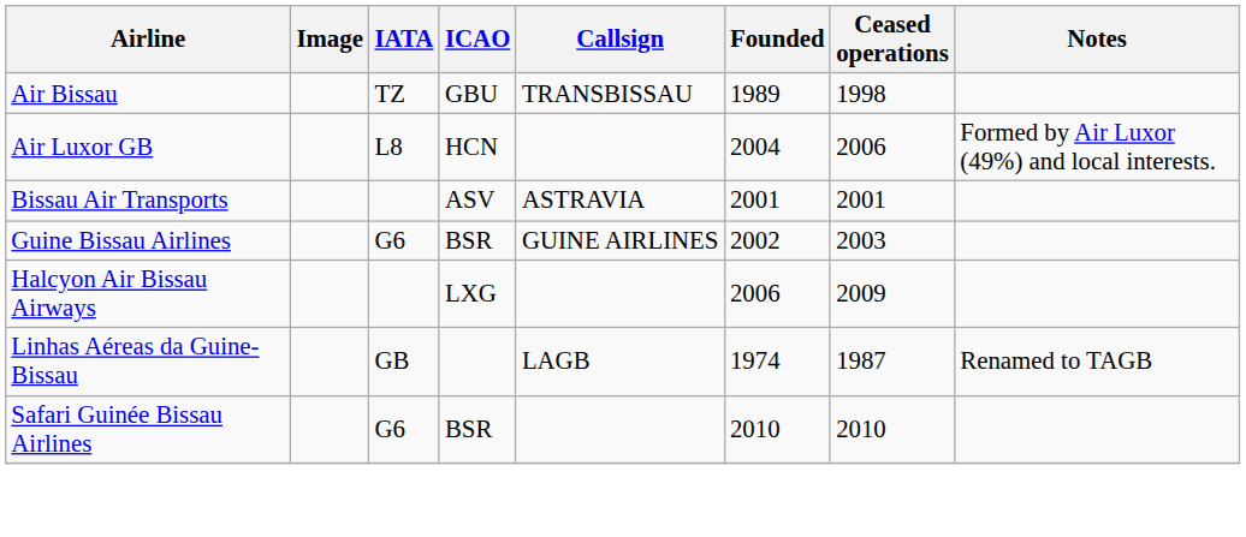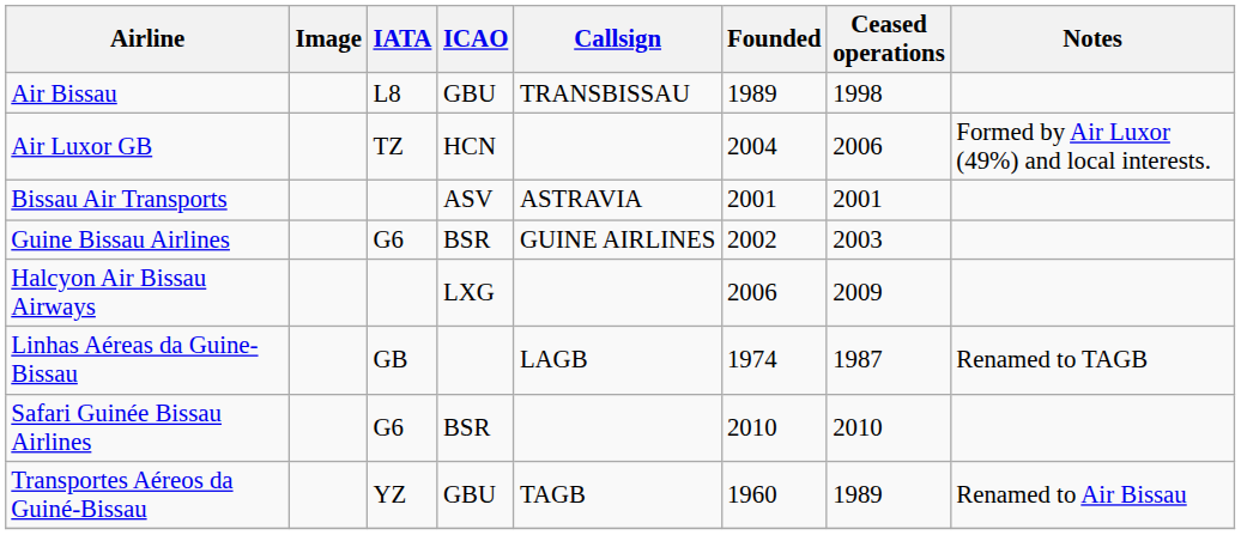Air Bissau | IATA: TZ -> L8
Air Luxor GB | IATA: L8 -> TZ
+ row: Transportes Aéreos da Guiné-Bissau | YZ | GBU | TAGB | 1960 | 1989 | Renamed to Air Bissau
